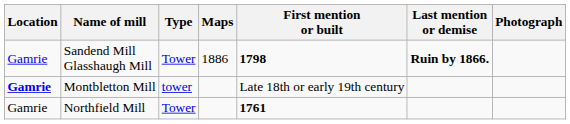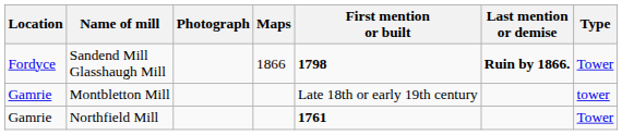columns swapped: Type <-> Photograph
Sandend Mill Glasshaugh Mill | Location: Gamrie -> Fordyce
Sandend Mill Glasshaugh Mill | Maps: 1886 -> 1866
Montbletton Mill | Location: bold -> normal
